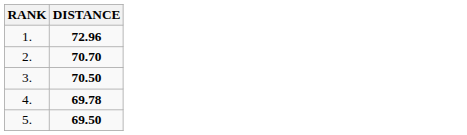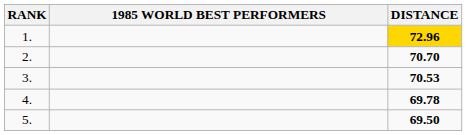+ column: 1985 WORLD BEST PERFORMERS
1. | DISTANCE: no background -> gold background
3. | DISTANCE: 70.50 -> 70.53
